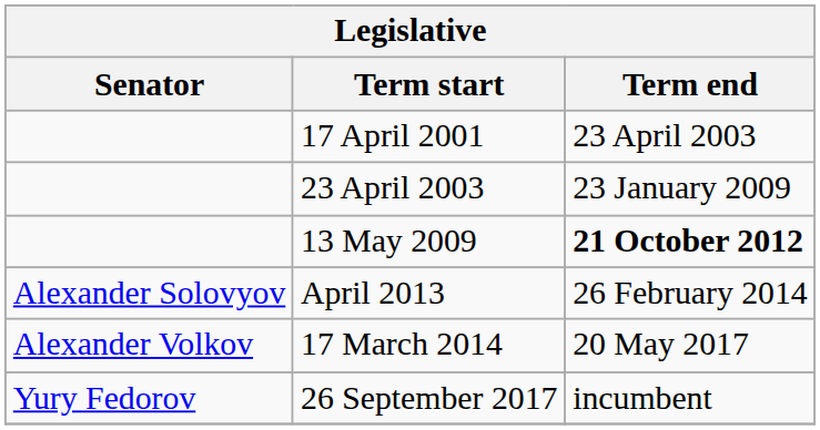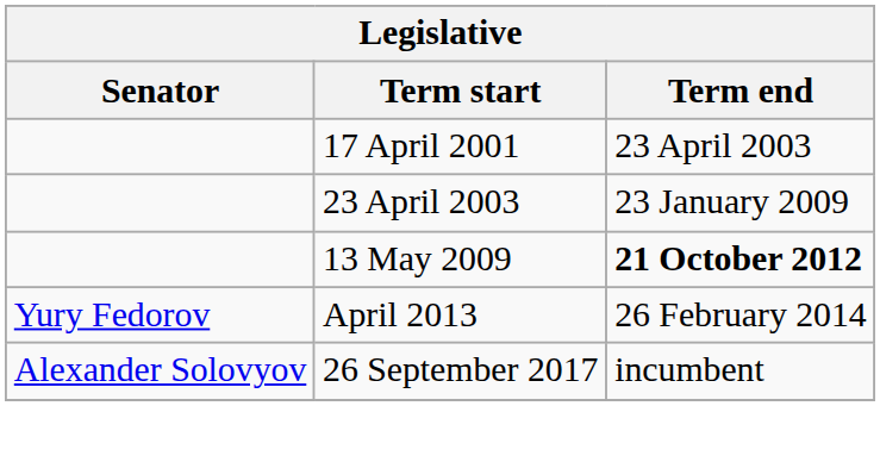April 2013 | Senator: Alexander Solovyov -> Yury Fedorov
- row: Alexander Volkov | 17 March 2014 | 20 May 2017
26 September 2017 | Senator: Yury Fedorov -> Alexander Solovyov
